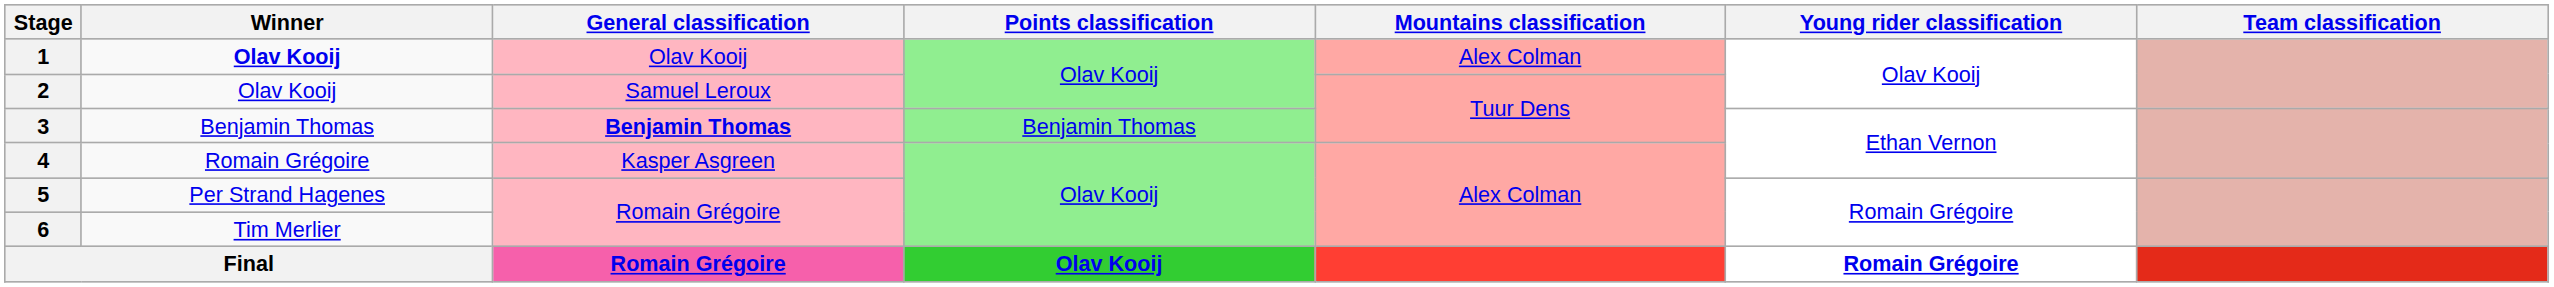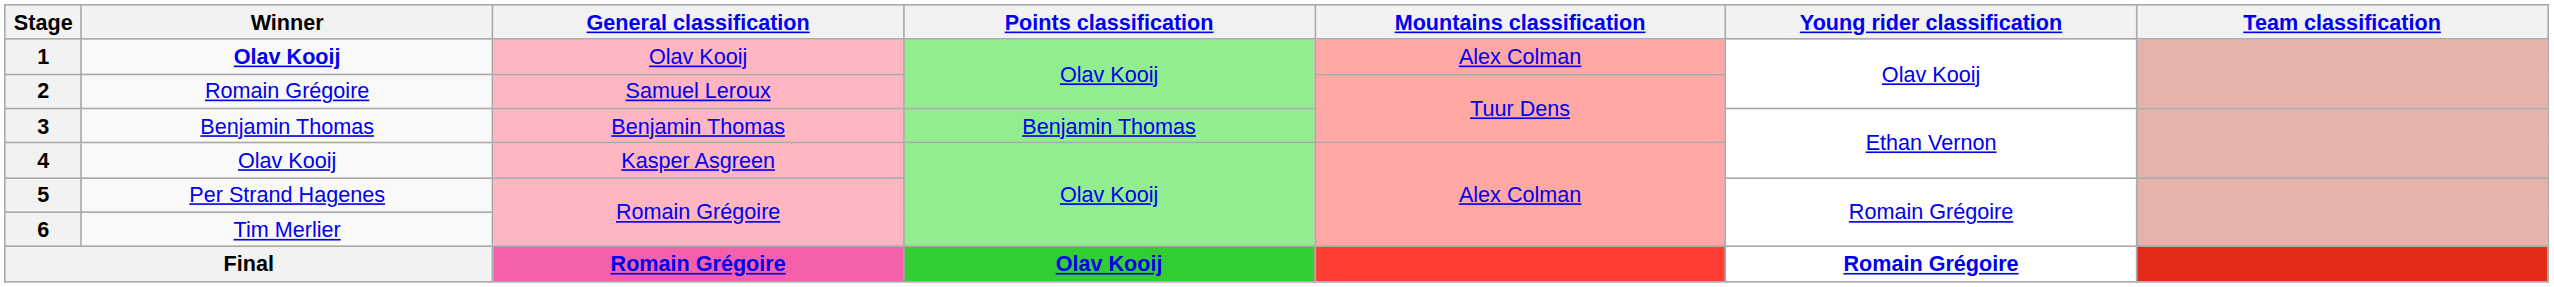2 | Winner: Olav Kooij -> Romain Grégoire
3 | General classification: bold -> normal
4 | Winner: Romain Grégoire -> Olav Kooij
